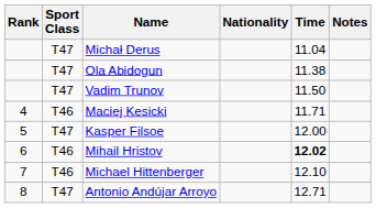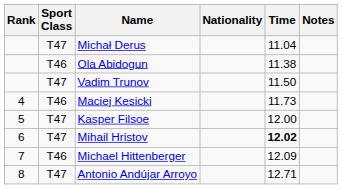Ola Abidogun | Sport Class: T47 -> T46
Maciej Kesicki | Time: 11.71 -> 11.73
Mihail Hristov | Sport Class: T46 -> T47
Michael Hittenberger | Time: 12.10 -> 12.09
